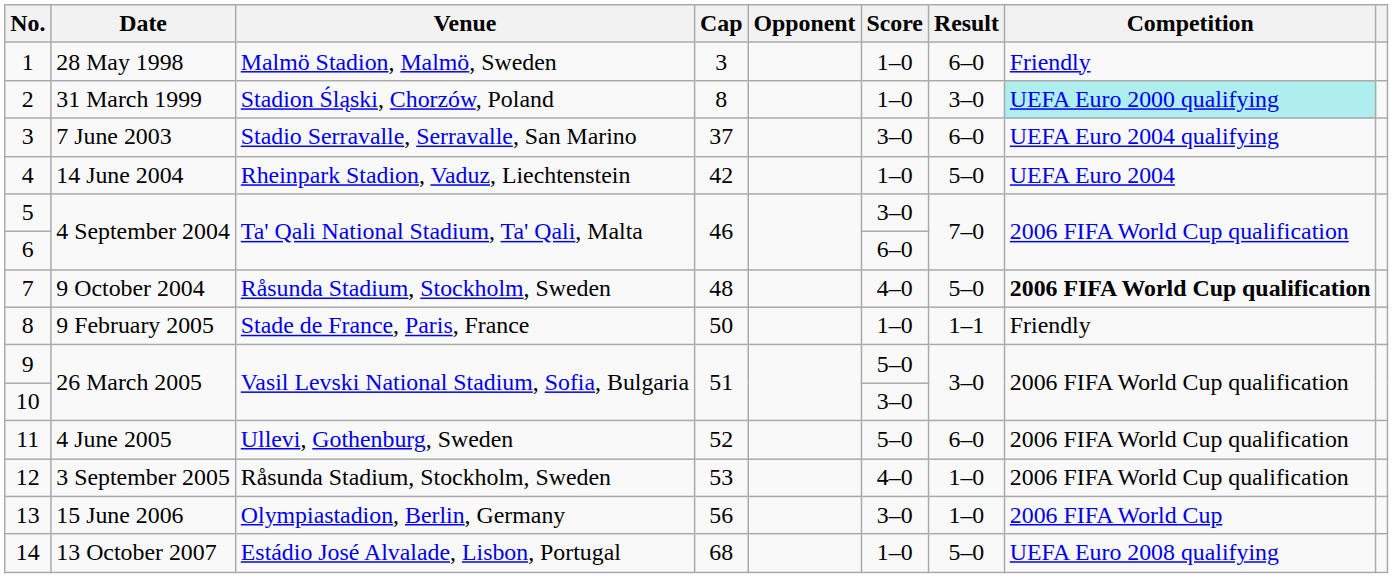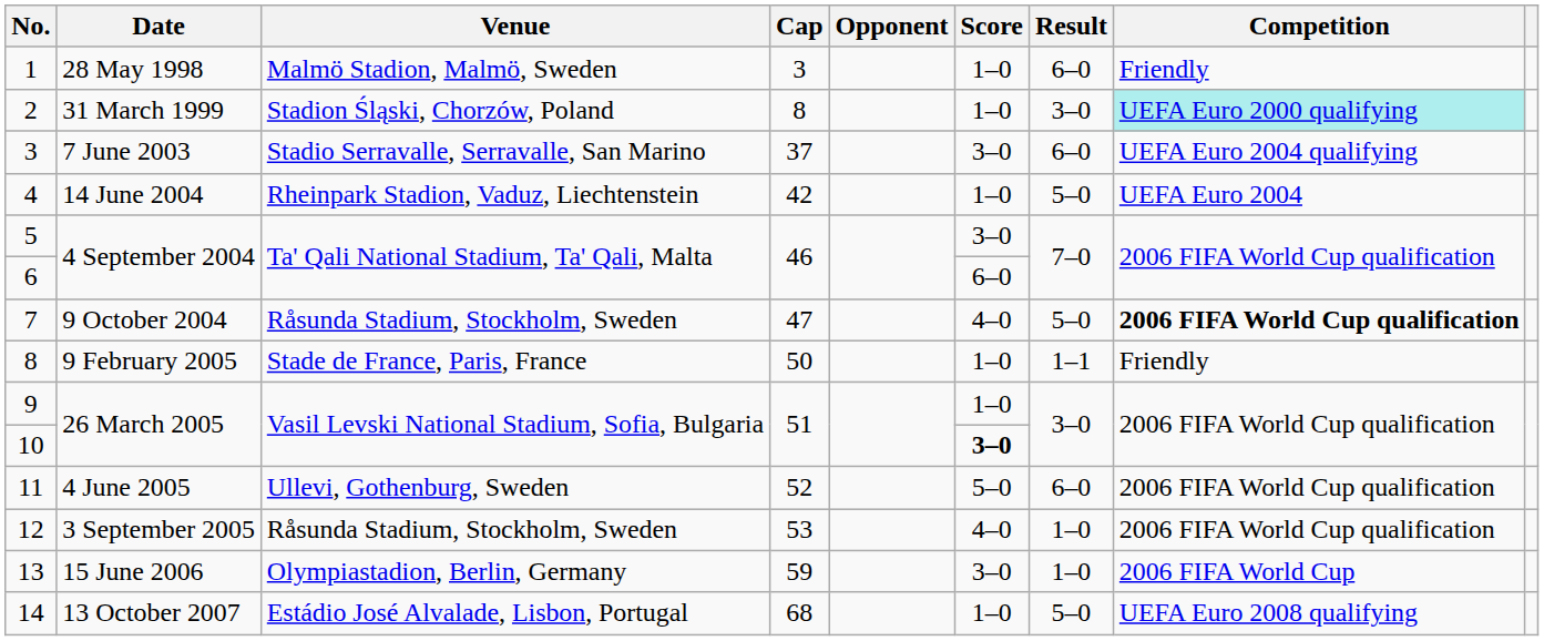7 | Cap: 48 -> 47
9 | Score: 5–0 -> 1–0
10 | Score: normal -> bold
13 | Cap: 56 -> 59
